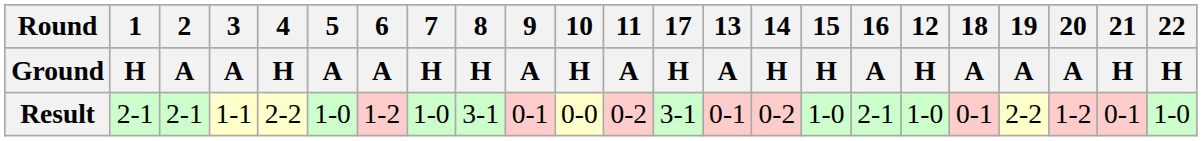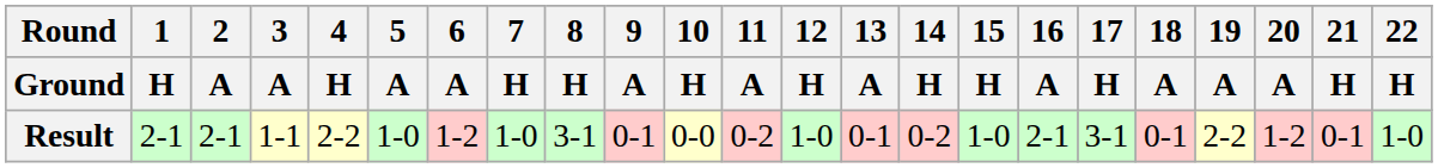columns swapped: 12 / H <-> 17 / H
